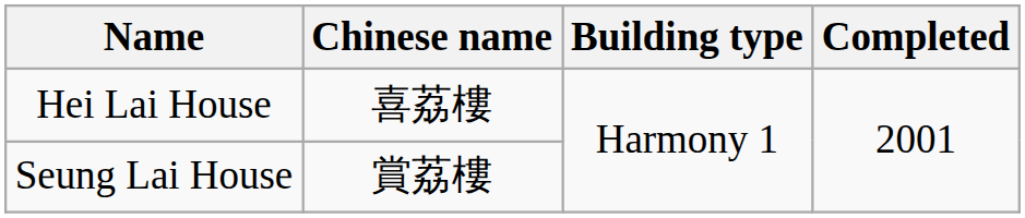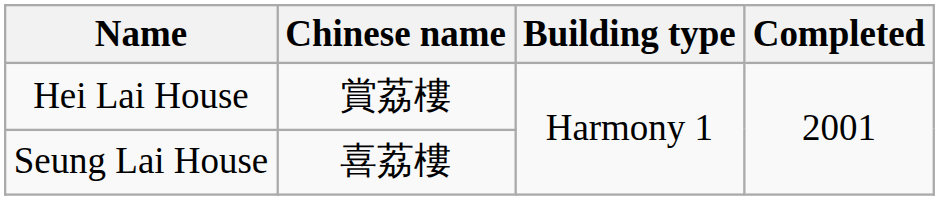Hei Lai House | Chinese name: 喜荔樓 -> 賞荔樓
Seung Lai House | Chinese name: 賞荔樓 -> 喜荔樓
